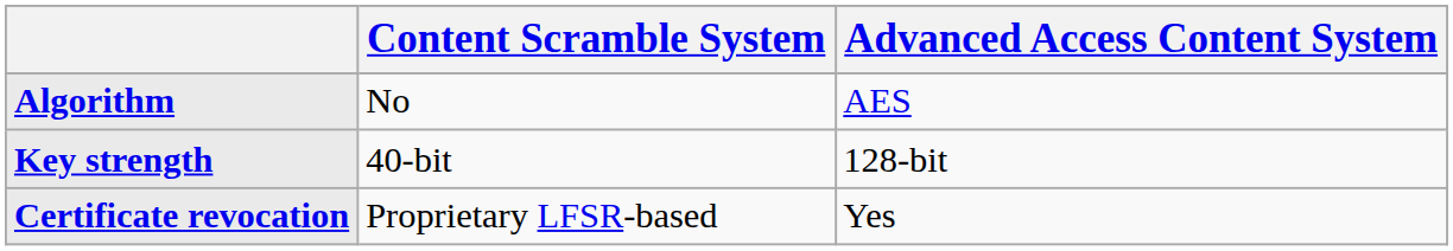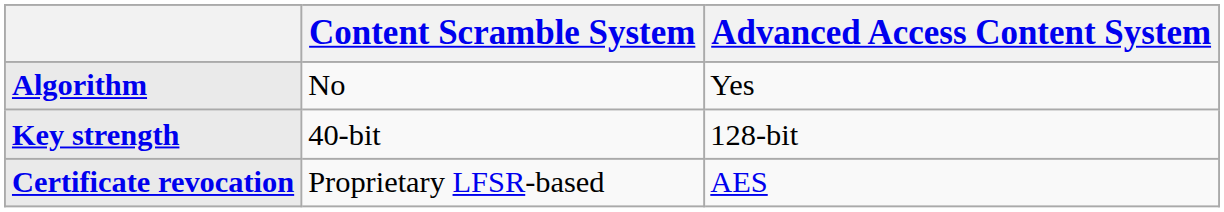Algorithm | Advanced Access Content System: AES -> Yes
Certificate revocation | Advanced Access Content System: Yes -> AES
